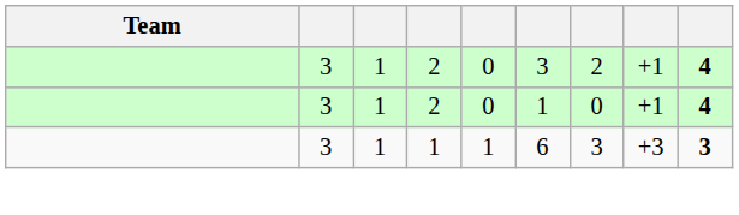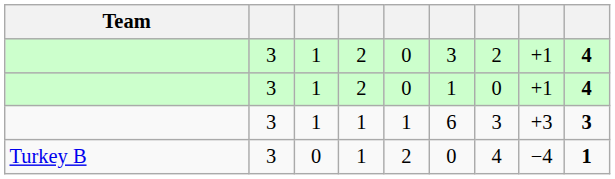+ row: Turkey B | 3 | 0 | 1 | 2 | 0 | 4 | −4 | 1
